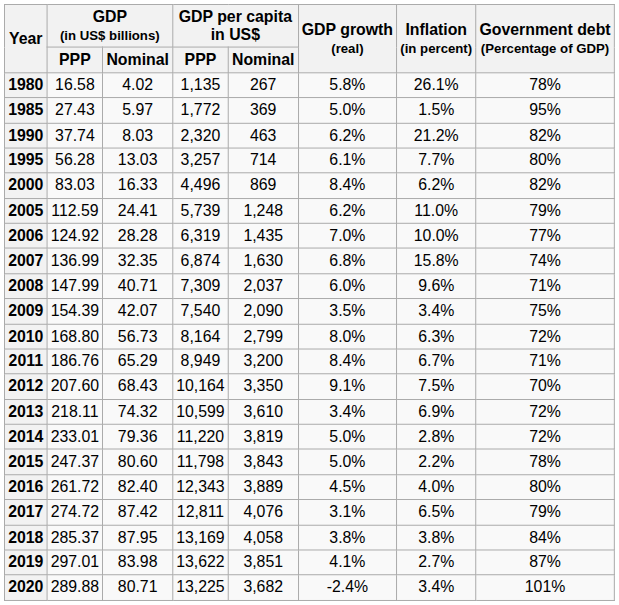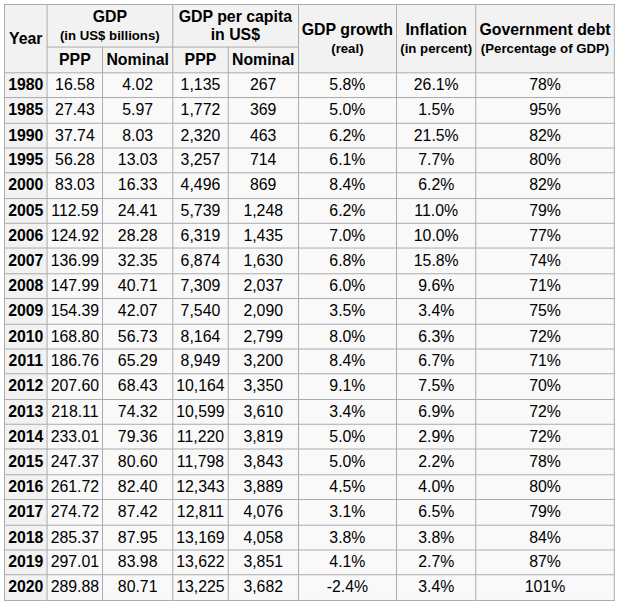1990 | Inflation (in percent): 21.2% -> 21.5%
2014 | Inflation (in percent): 2.8% -> 2.9%
